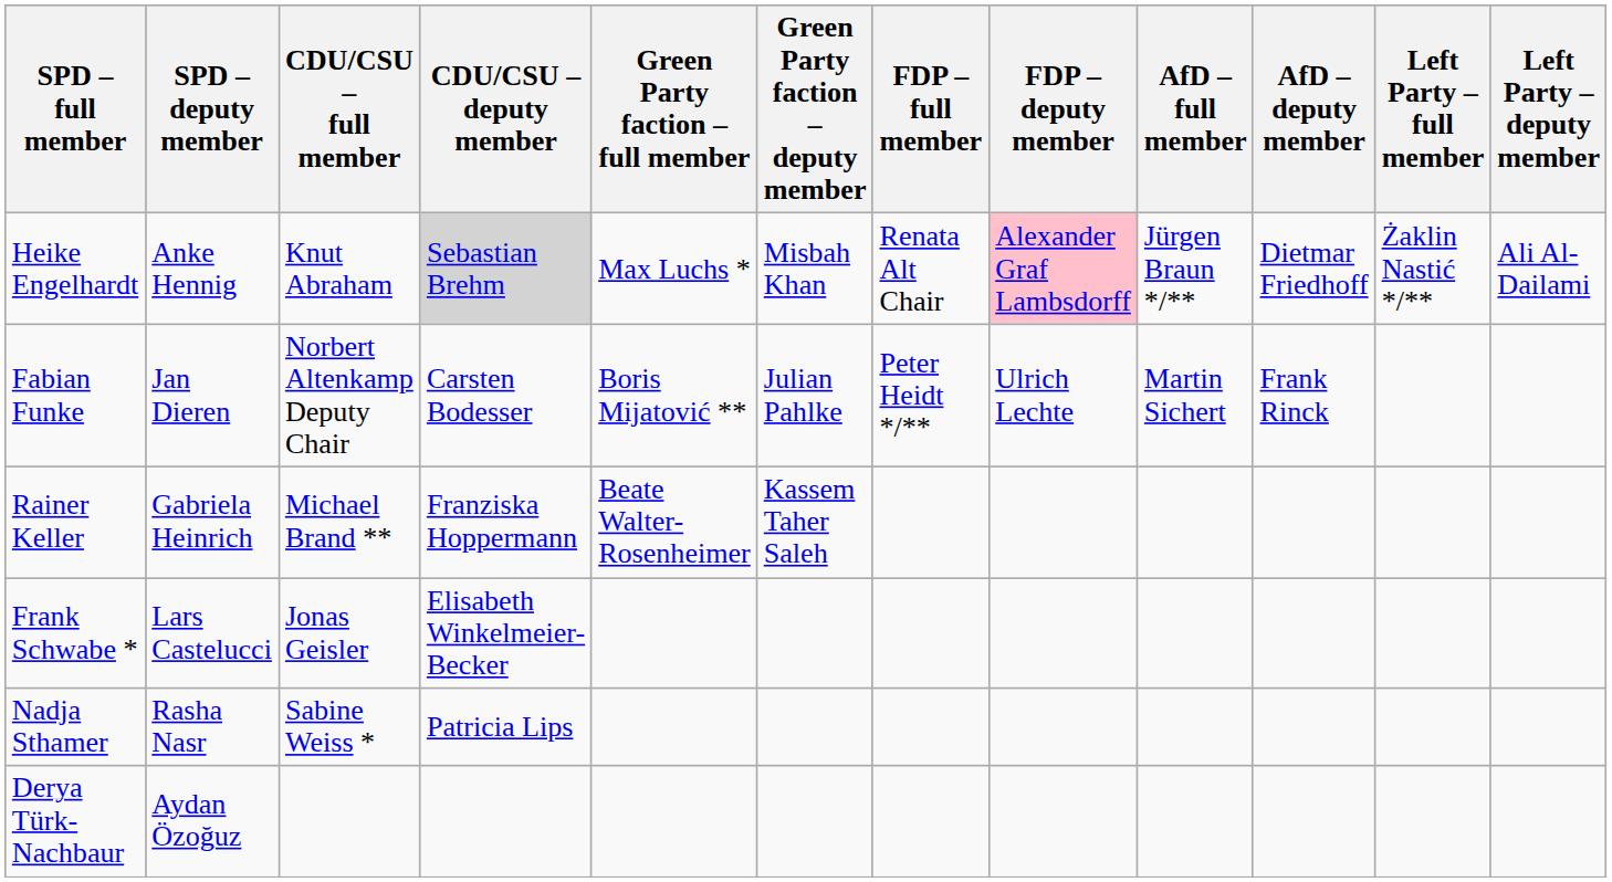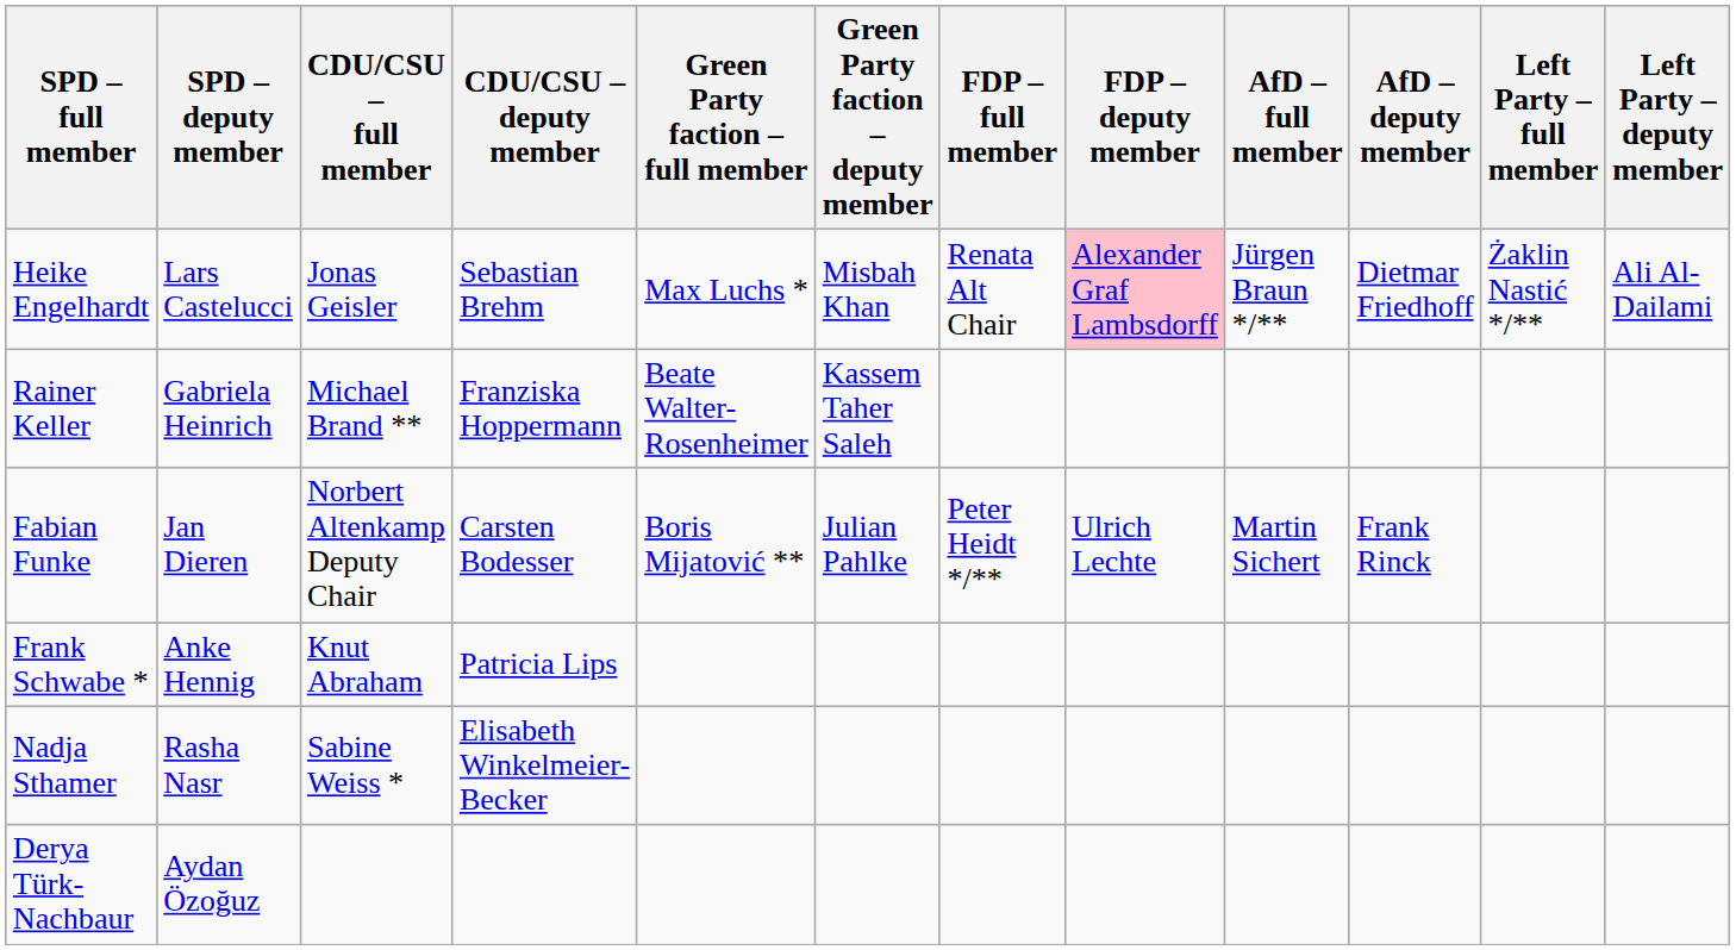Heike Engelhardt | SPD – deputy member: Anke Hennig -> Lars Castelucci
Heike Engelhardt | CDU/CSU – full member: Knut Abraham -> Jonas Geisler
Heike Engelhardt | CDU/CSU – deputy member: lightgrey background -> no background
rows swapped: Fabian Funke <-> Rainer Keller
Frank Schwabe * | SPD – deputy member: Lars Castelucci -> Anke Hennig
Frank Schwabe * | CDU/CSU – full member: Jonas Geisler -> Knut Abraham
Frank Schwabe * | CDU/CSU – deputy member: Elisabeth Winkelmeier-Becker -> Patricia Lips
Nadja Sthamer | CDU/CSU – deputy member: Patricia Lips -> Elisabeth Winkelmeier-Becker
